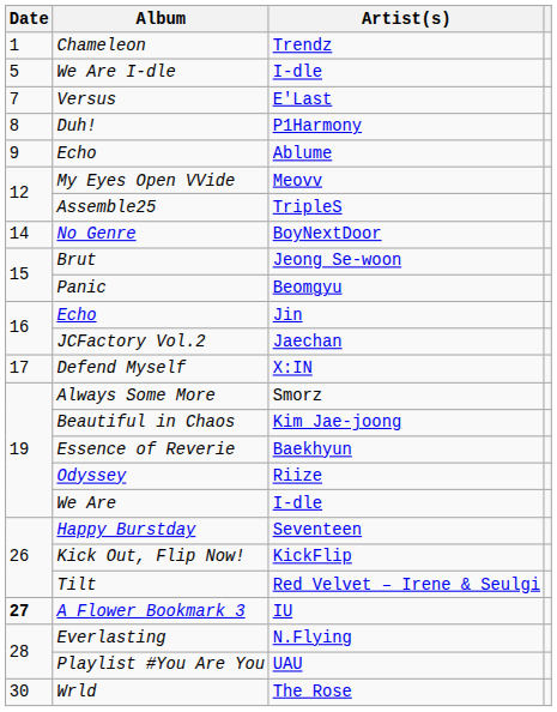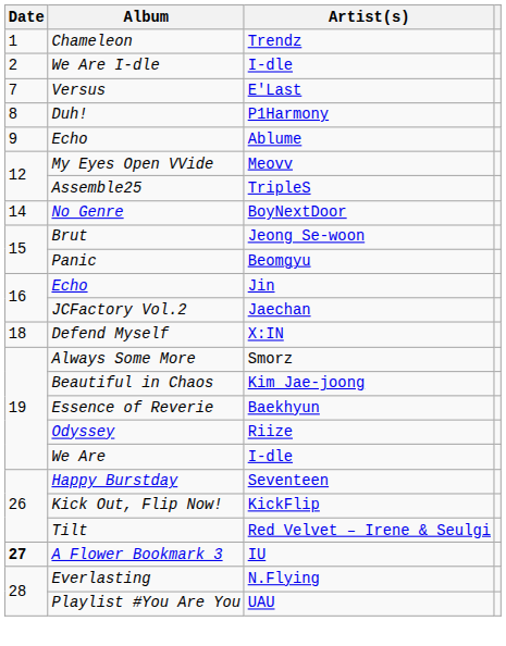We Are I-dle | Date: 5 -> 2
Defend Myself | Date: 17 -> 18
- row: 30 | Wrld | The Rose
